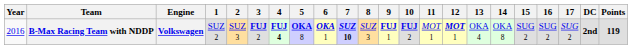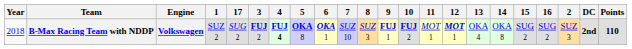columns swapped: 2 <-> 17
B-Max Racing Team with NDDP | Year: 2016 -> 2018
B-Max Racing Team with NDDP | 7: bold -> normal
B-Max Racing Team with NDDP | Points: 119 -> 110
